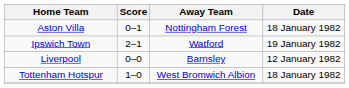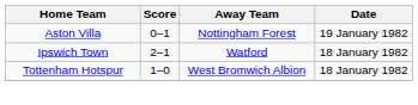Aston Villa | Date: 18 January 1982 -> 19 January 1982
Ipswich Town | Date: 19 January 1982 -> 18 January 1982
- row: Liverpool | 0–0 | Barnsley | 12 January 1982
